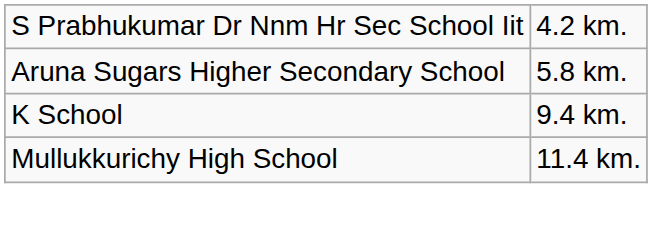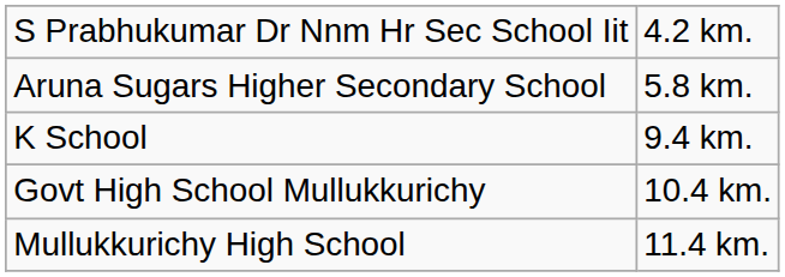+ row: Govt High School Mullukkurichy | 10.4 km.
